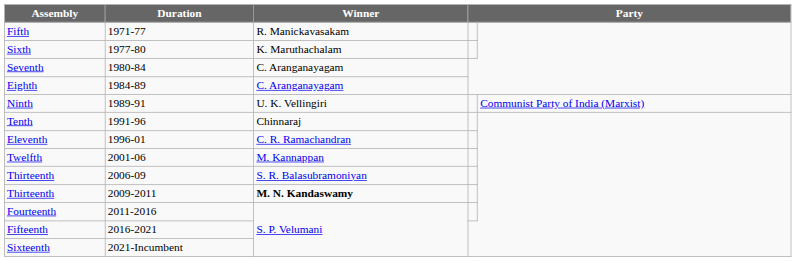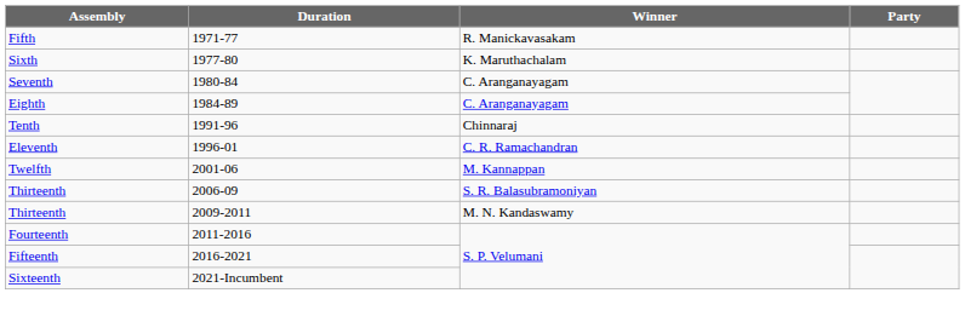- row: Ninth | 1989-91 | U. K. Vellingiri | Communist Party of India (Marxist)
Thirteenth / 2009-2011 | Winner: bold -> normal
